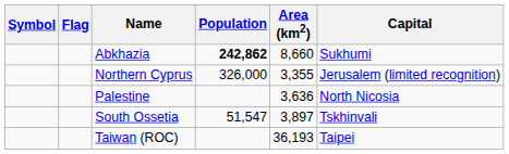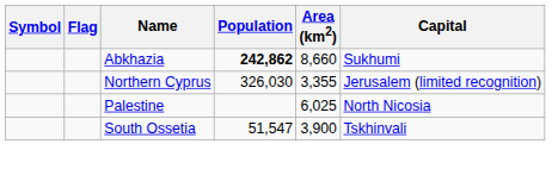Northern Cyprus | Population: 326,000 -> 326,030
Palestine | Area (km2): 3,636 -> 6,025
South Ossetia | Area (km2): 3,897 -> 3,900
- row: Taiwan (ROC) | 36,193 | Taipei
